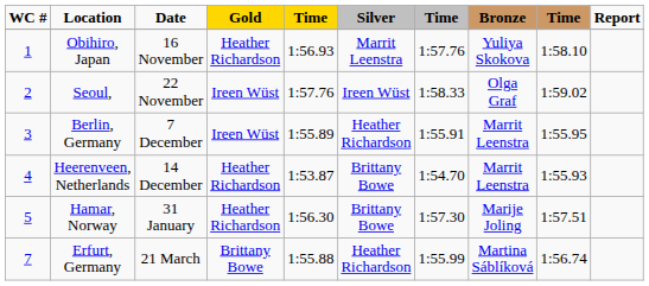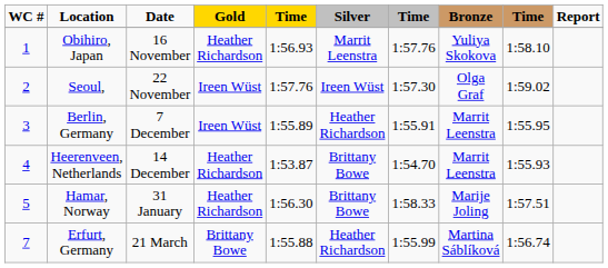Seoul, | column 7: 1:58.33 -> 1:57.30
Hamar, Norway | column 7: 1:57.30 -> 1:58.33
